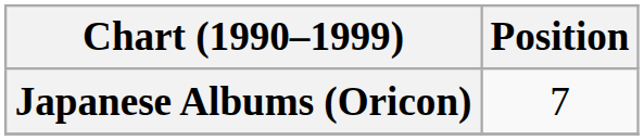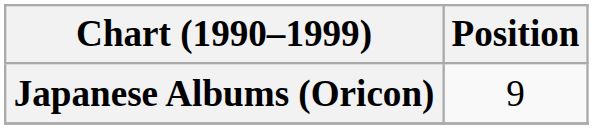Japanese Albums (Oricon) | Position: 7 -> 9
